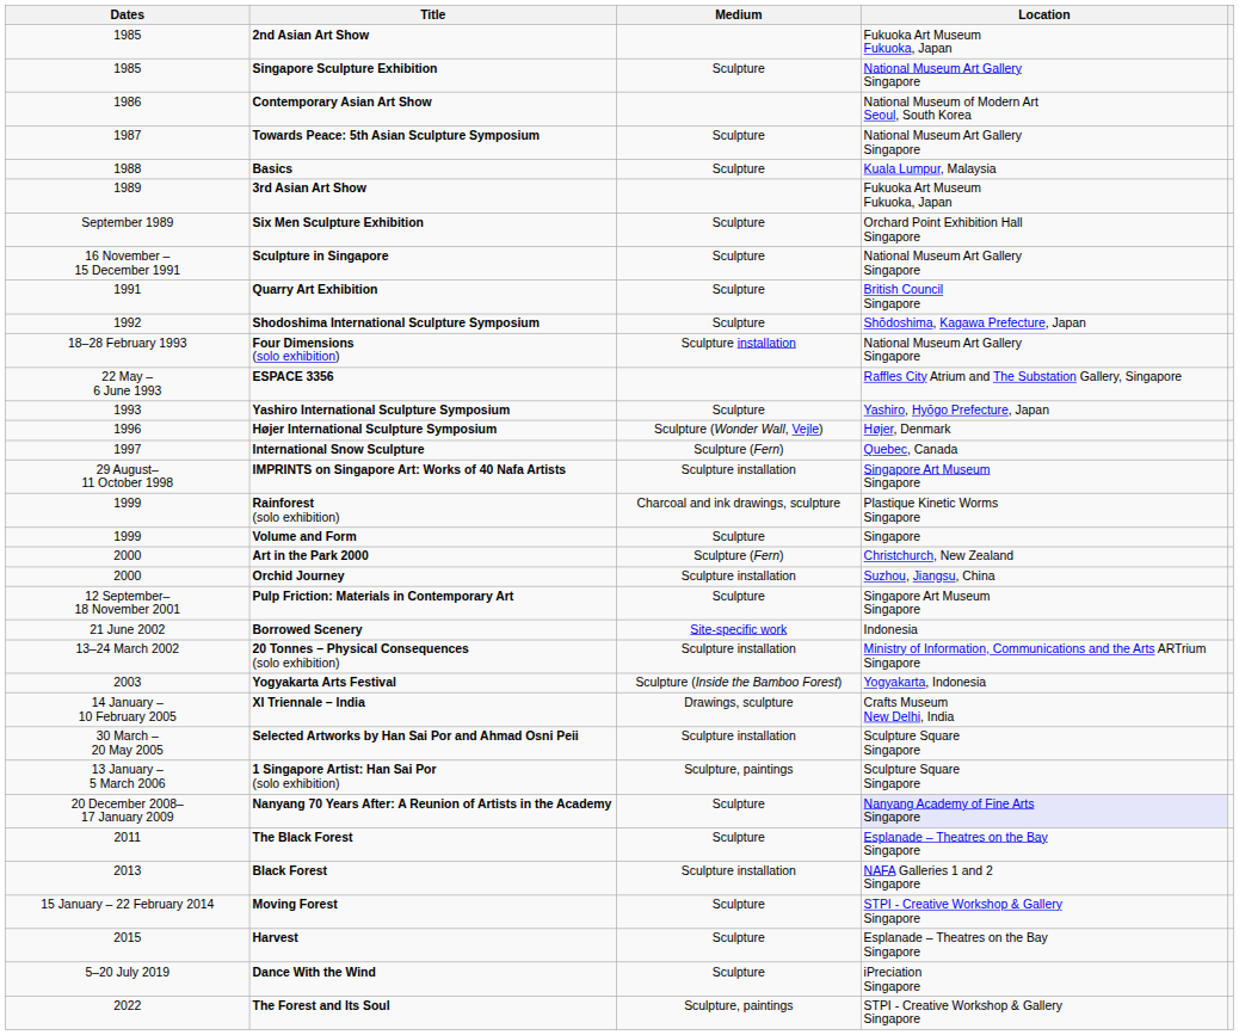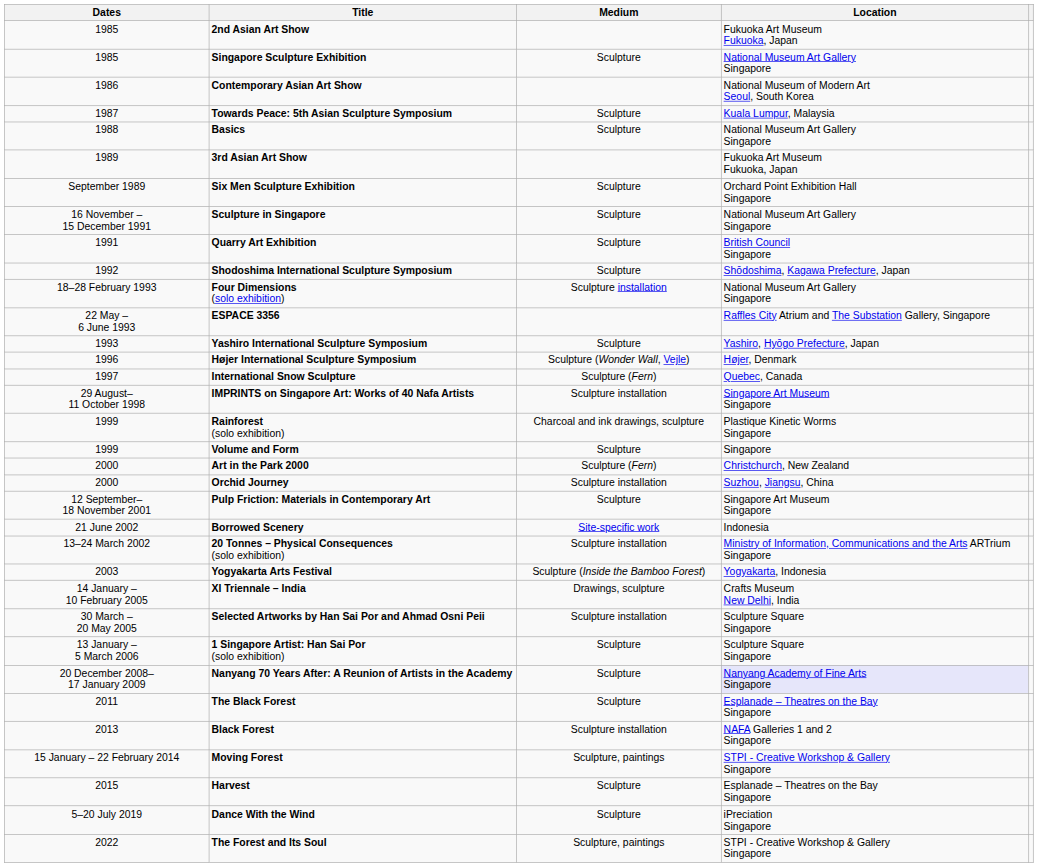Towards Peace: 5th Asian Sculpture Symposium | Location: National Museum Art Gallery Singapore -> Kuala Lumpur, Malaysia
Basics | Location: Kuala Lumpur, Malaysia -> National Museum Art Gallery Singapore
1 Singapore Artist: Han Sai Por (solo exhibition) | Medium: Sculpture, paintings -> Sculpture
Moving Forest | Medium: Sculpture -> Sculpture, paintings
